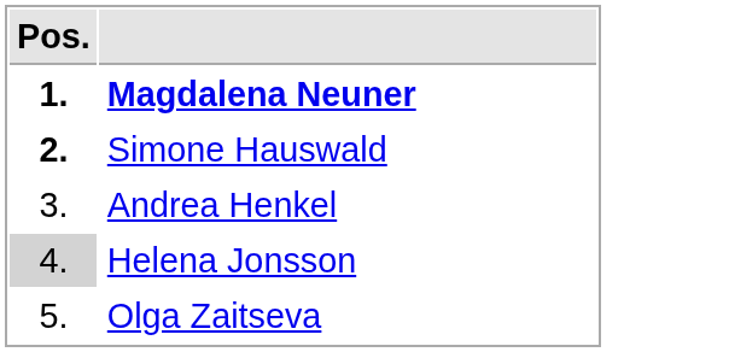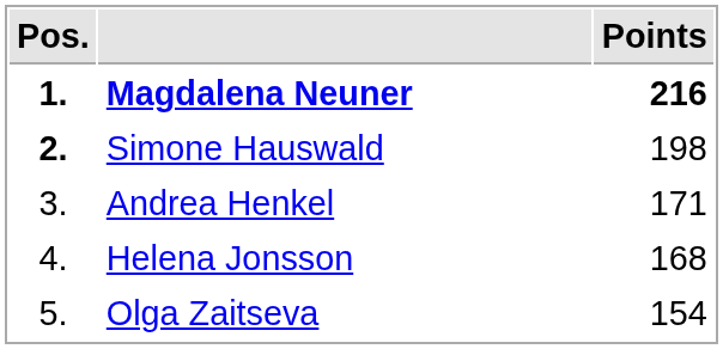+ column: Points | 216 | 198 | 171 | 168 | 154
Helena Jonsson | Pos.: lightgrey background -> no background
